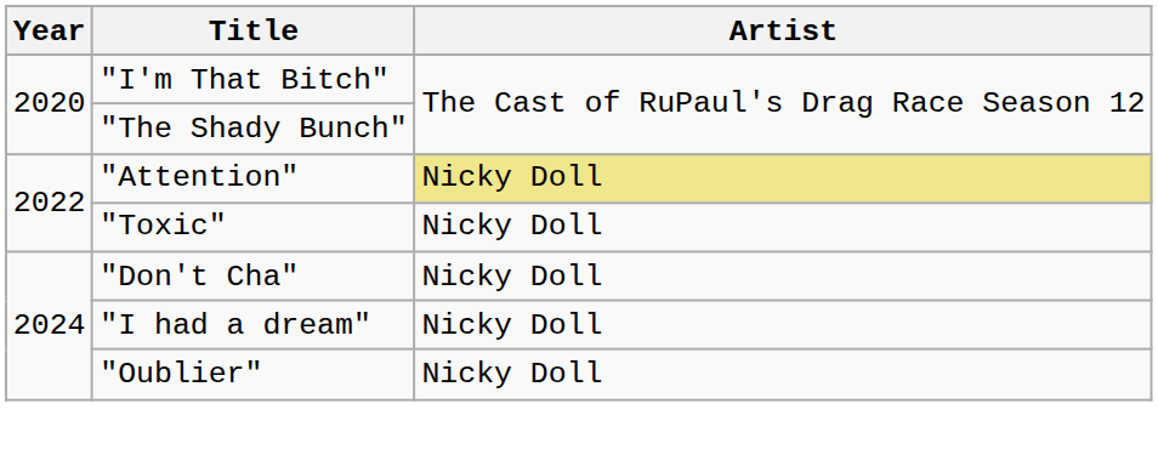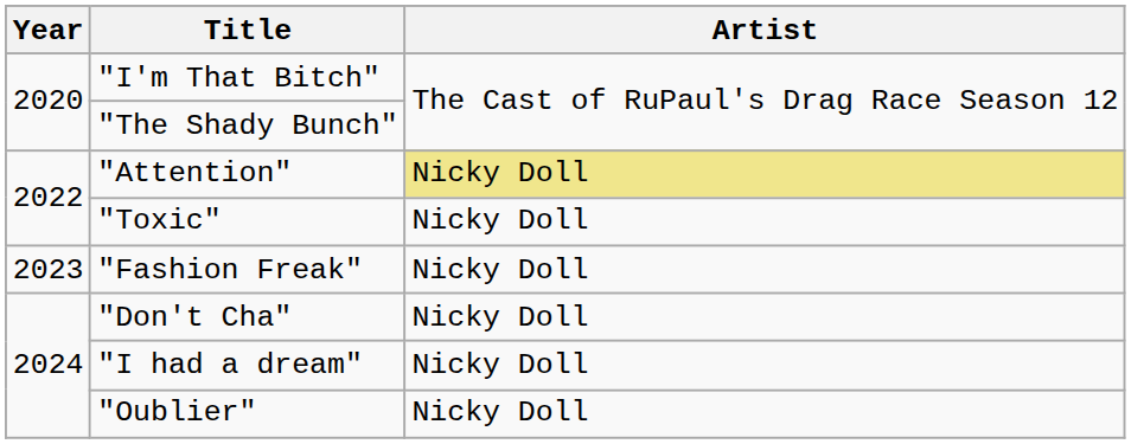+ row: 2023 | "Fashion Freak" | Nicky Doll
